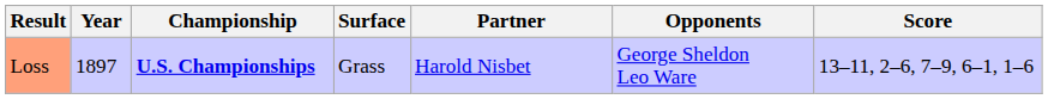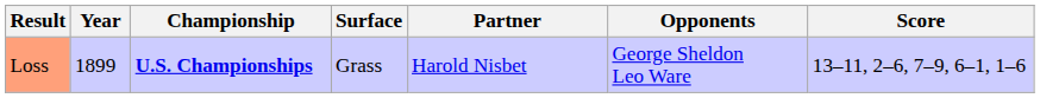Loss | Year: 1897 -> 1899
